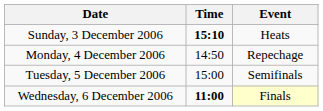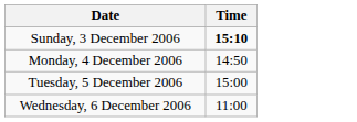- column: Event | Heats | Repechage | Semifinals | Finals
Wednesday, 6 December 2006 | Time: bold -> normal
